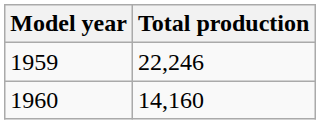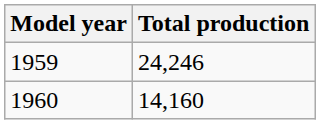1959 | Total production: 22,246 -> 24,246
